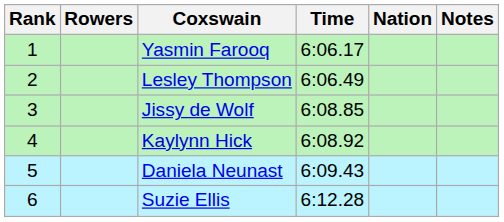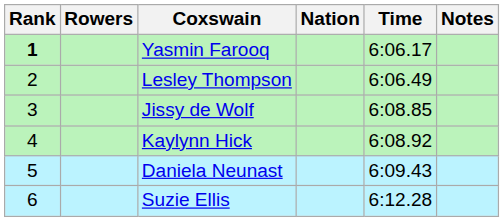columns swapped: Nation <-> Time
Yasmin Farooq | Rank: normal -> bold
